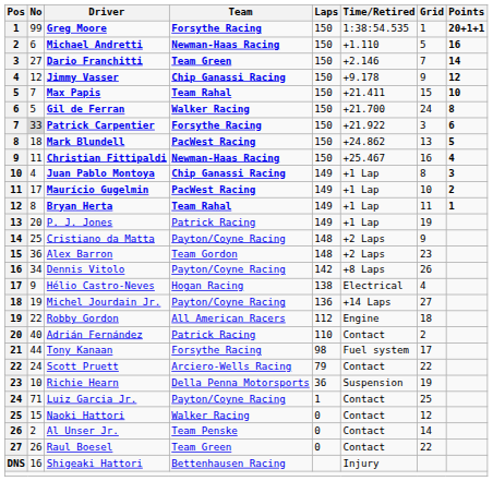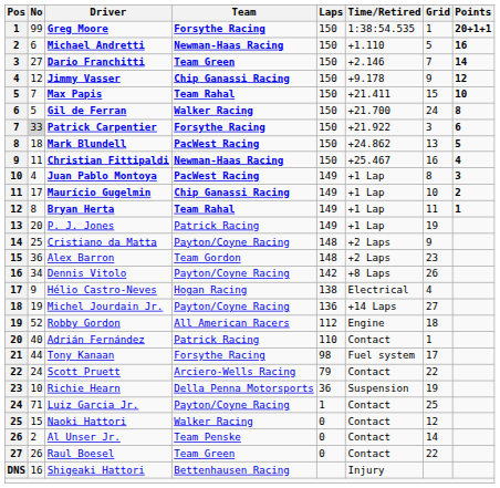Juan Pablo Montoya | Team: Chip Ganassi Racing -> PacWest Racing
Maurício Gugelmin | Team: PacWest Racing -> Chip Ganassi Racing
Robby Gordon | No: 22 -> 52
Adrián Fernández | Grid: 2 -> 1
